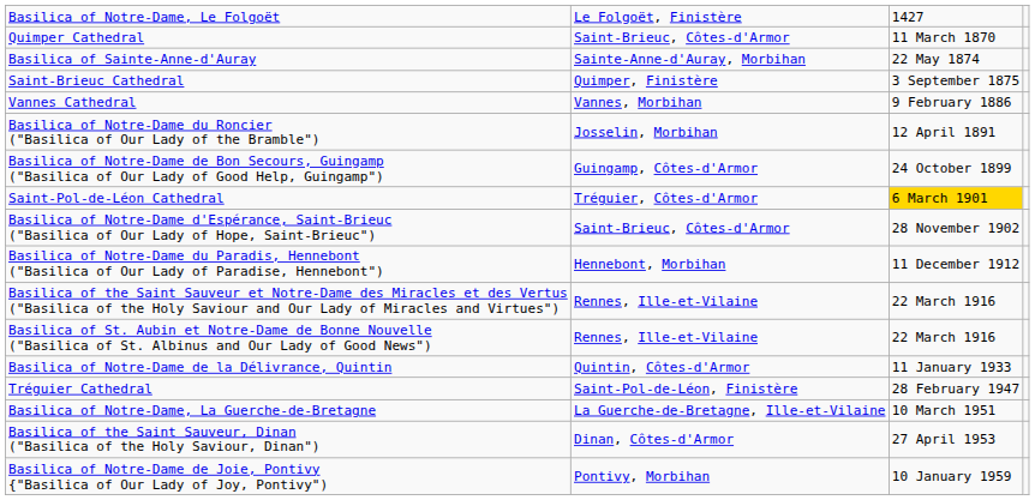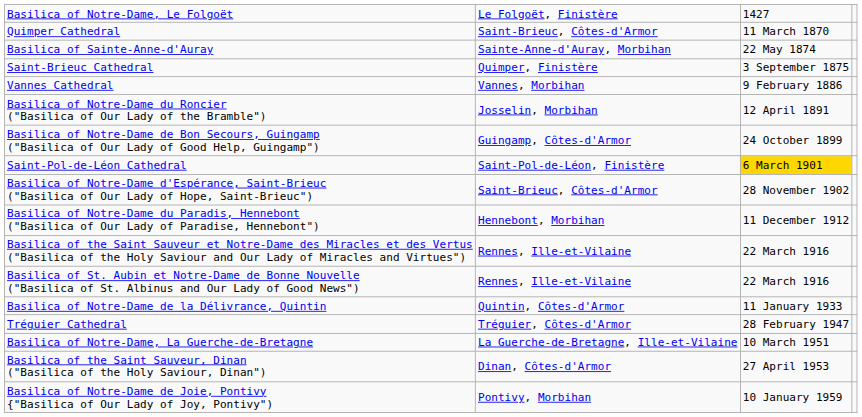Saint-Pol-de-Léon Cathedral | column 2: Tréguier, Côtes-d'Armor -> Saint-Pol-de-Léon, Finistère
Tréguier Cathedral | column 2: Saint-Pol-de-Léon, Finistère -> Tréguier, Côtes-d'Armor
